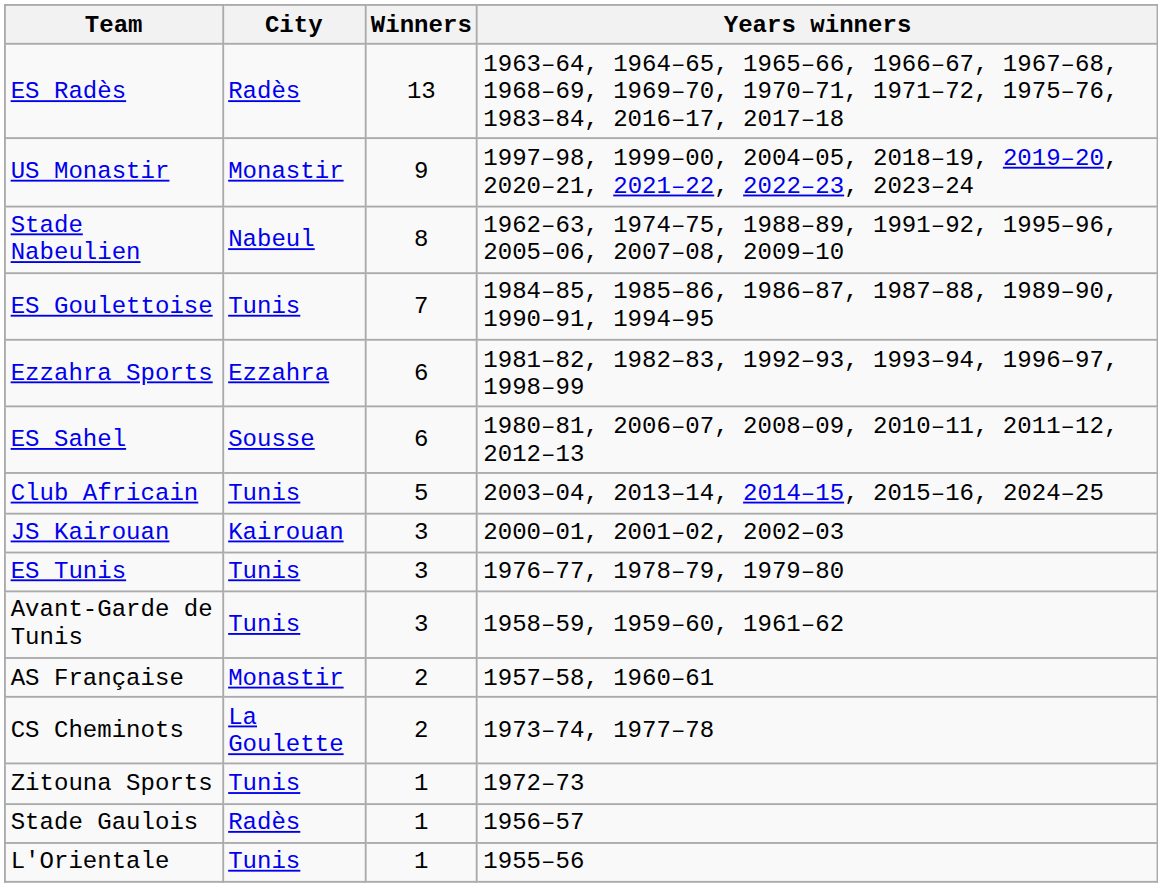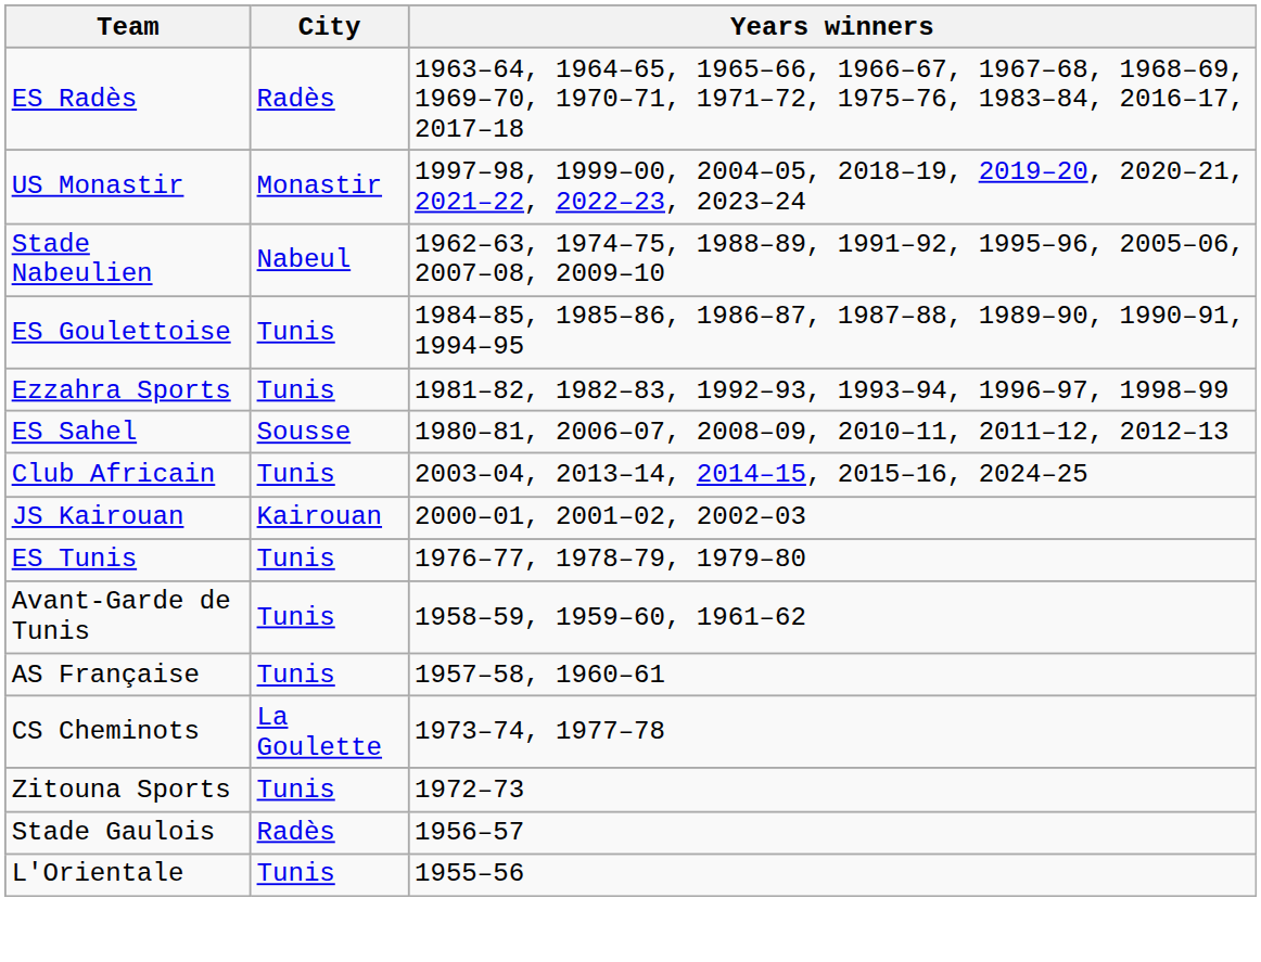- column: Winners | 13 | 9 | 8 | 7 | 6 | 6 | 5 | 3 | 3 | 3 | 2 | 2 | 1 | 1 | 1
Ezzahra Sports | City: Ezzahra -> Tunis
AS Française | City: Monastir -> Tunis
